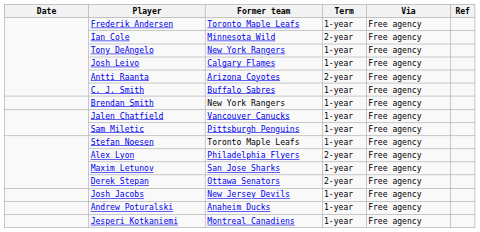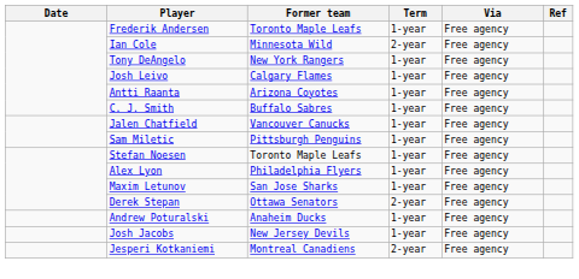Antti Raanta | Term: 2-year -> 1-year
- row: Brendan Smith | New York Rangers | 1-year | Free agency
Alex Lyon | Term: 2-year -> 1-year
rows swapped: Josh Jacobs <-> Andrew Poturalski
Jesperi Kotkaniemi | Term: 1-year -> 2-year
